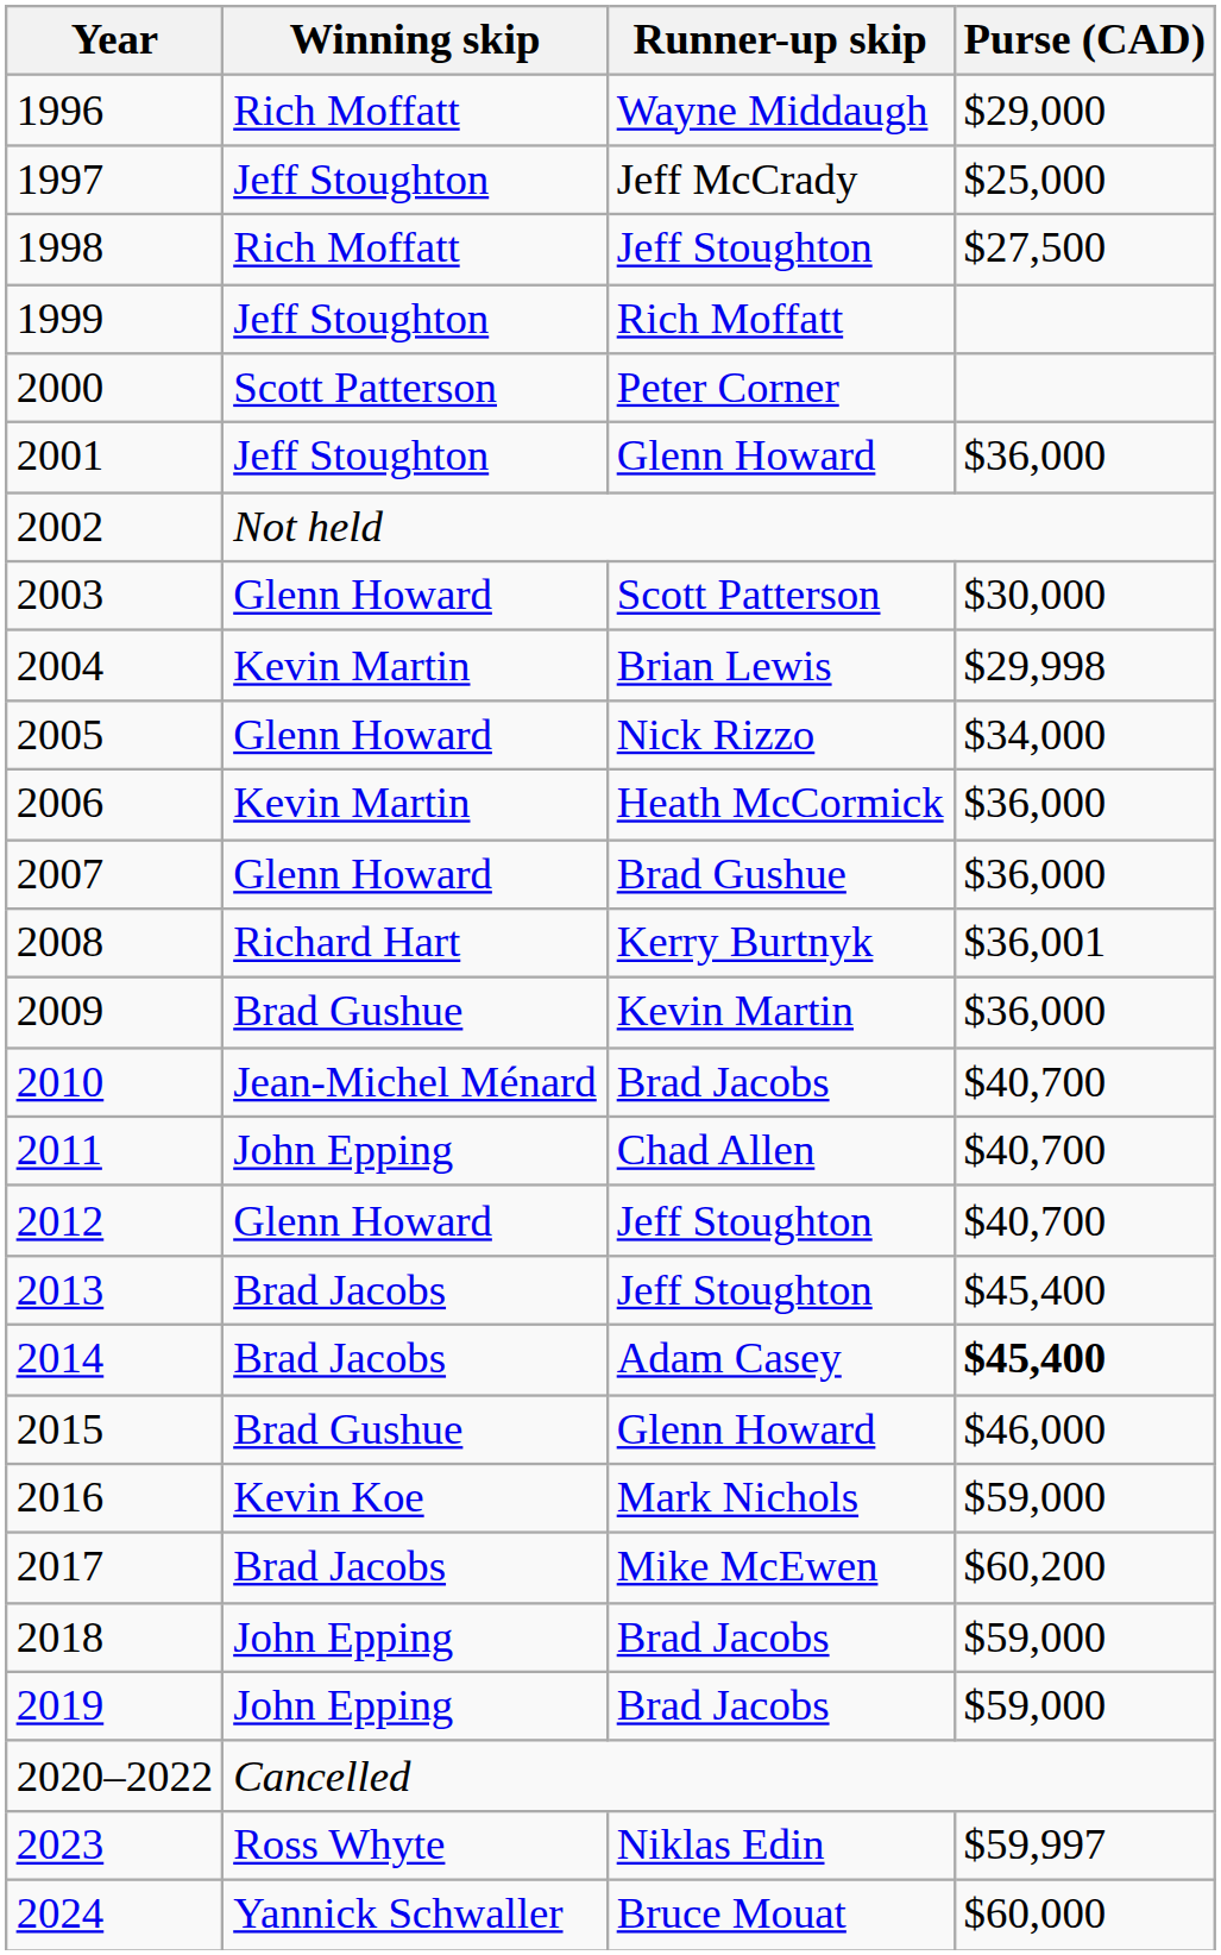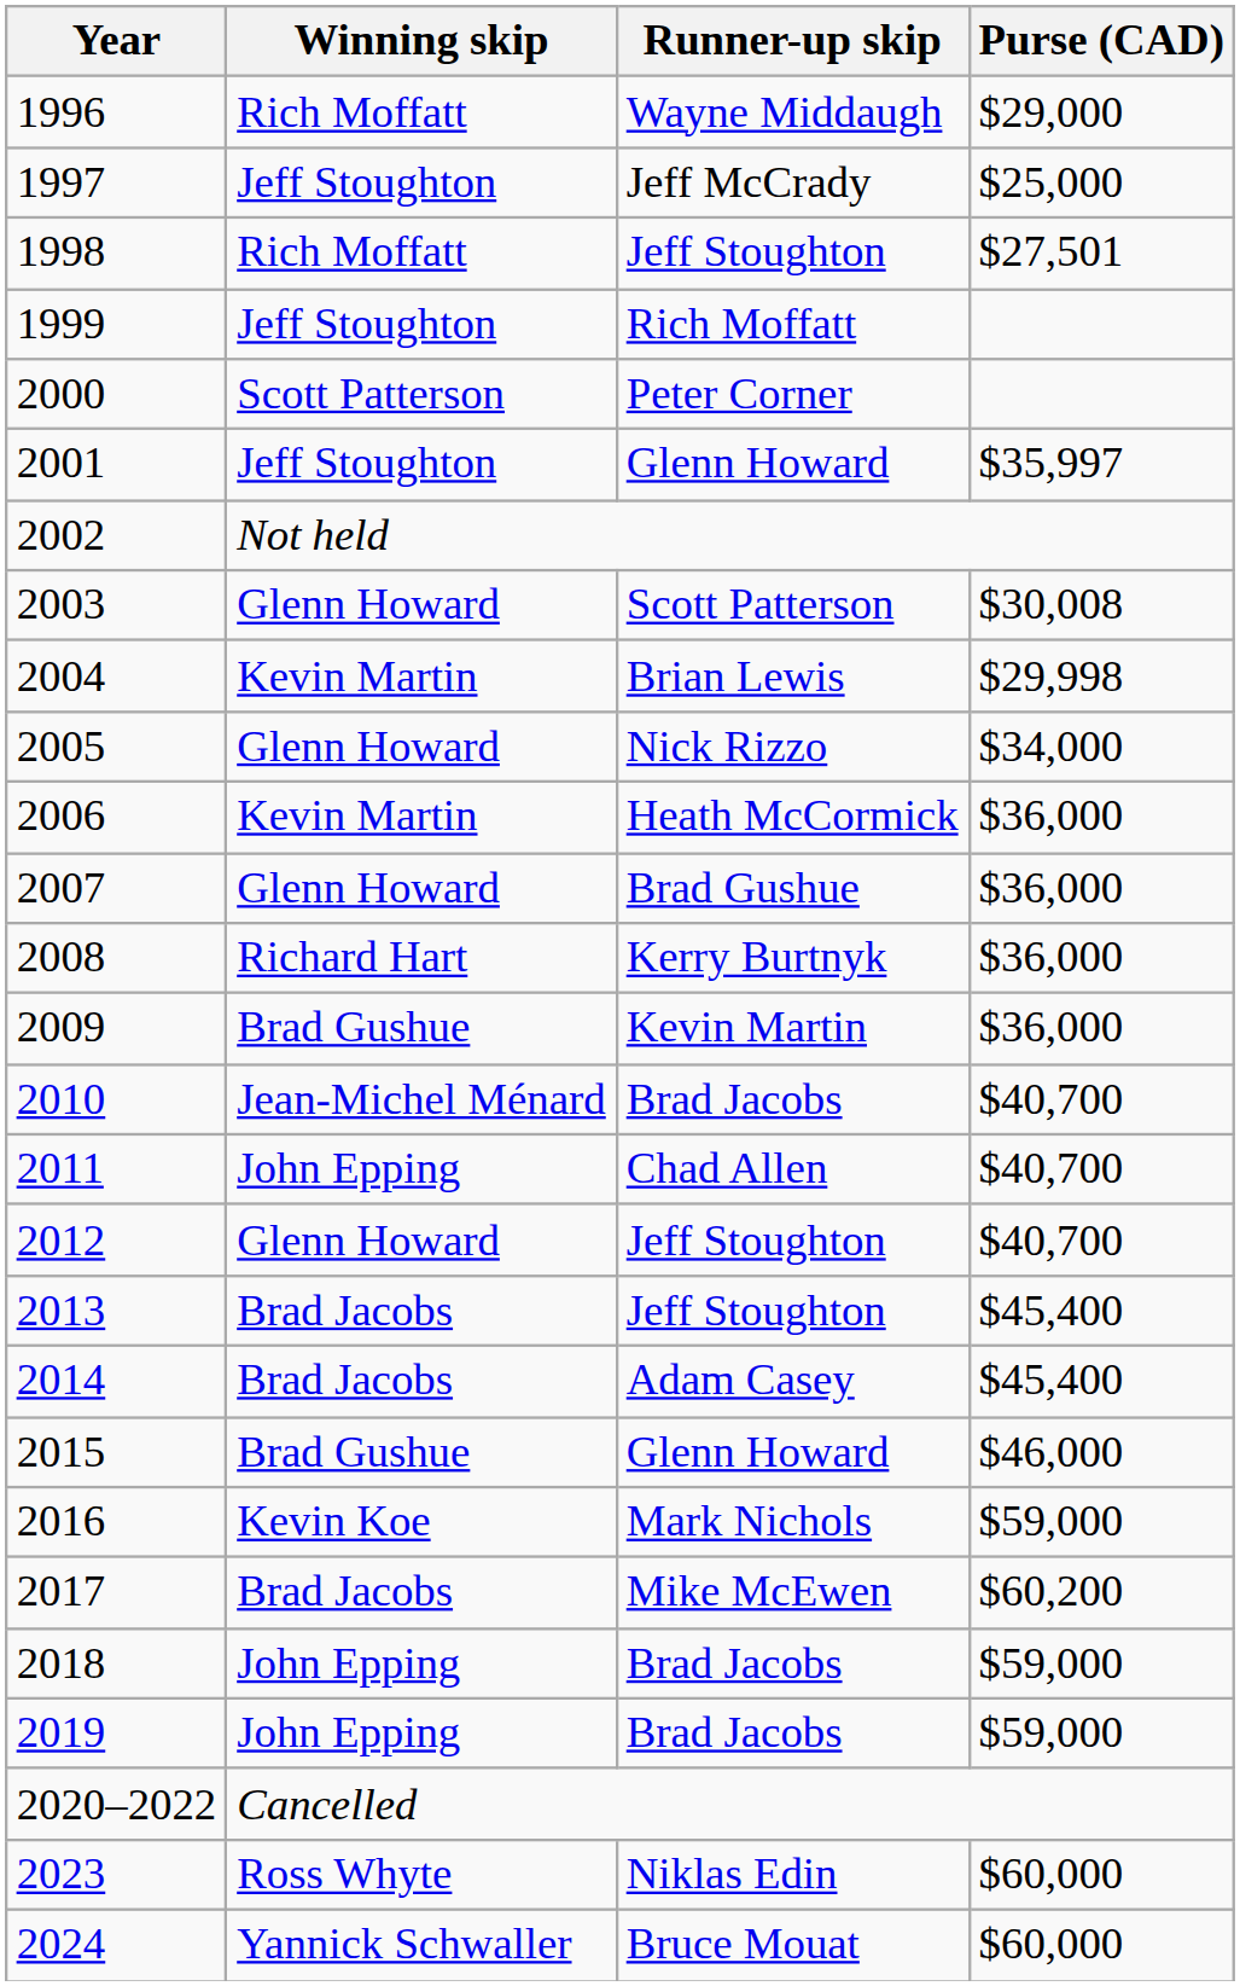1998 | Purse (CAD): $27,500 -> $27,501
2001 | Purse (CAD): $36,000 -> $35,997
2003 | Purse (CAD): $30,000 -> $30,008
2008 | Purse (CAD): $36,001 -> $36,000
2014 | Purse (CAD): bold -> normal
2023 | Purse (CAD): $59,997 -> $60,000
